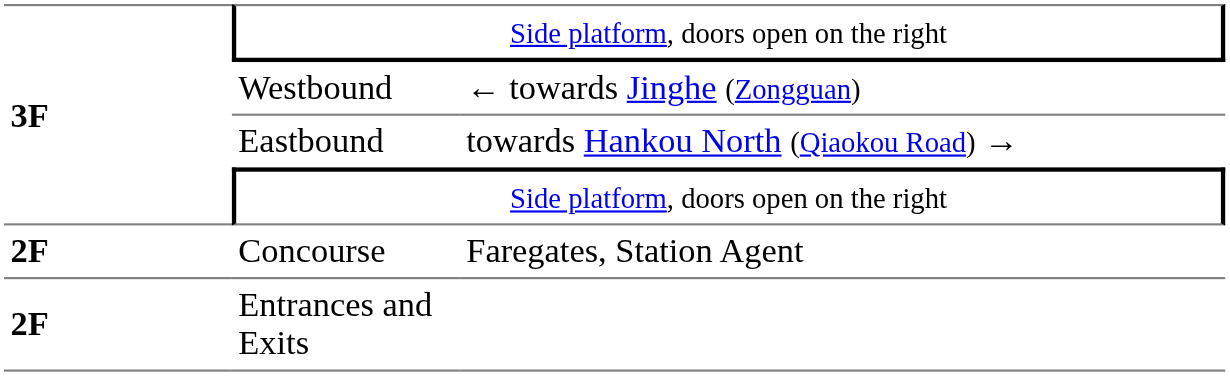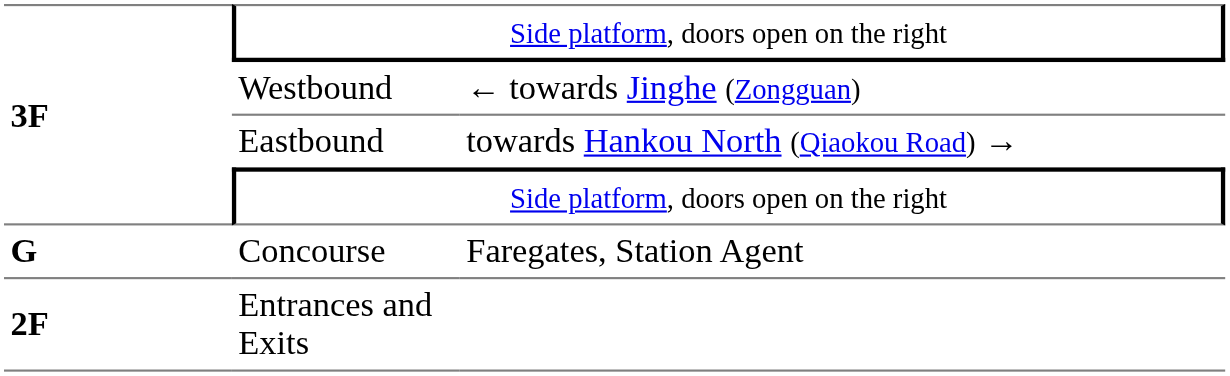Concourse | column 1: 2F -> G
